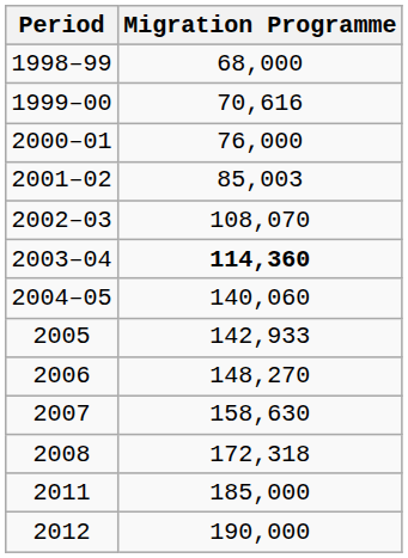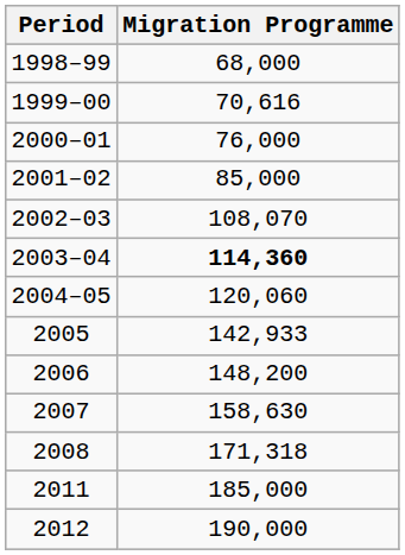2001–02 | Migration Programme: 85,003 -> 85,000
2004–05 | Migration Programme: 140,060 -> 120,060
2006 | Migration Programme: 148,270 -> 148,200
2008 | Migration Programme: 172,318 -> 171,318
